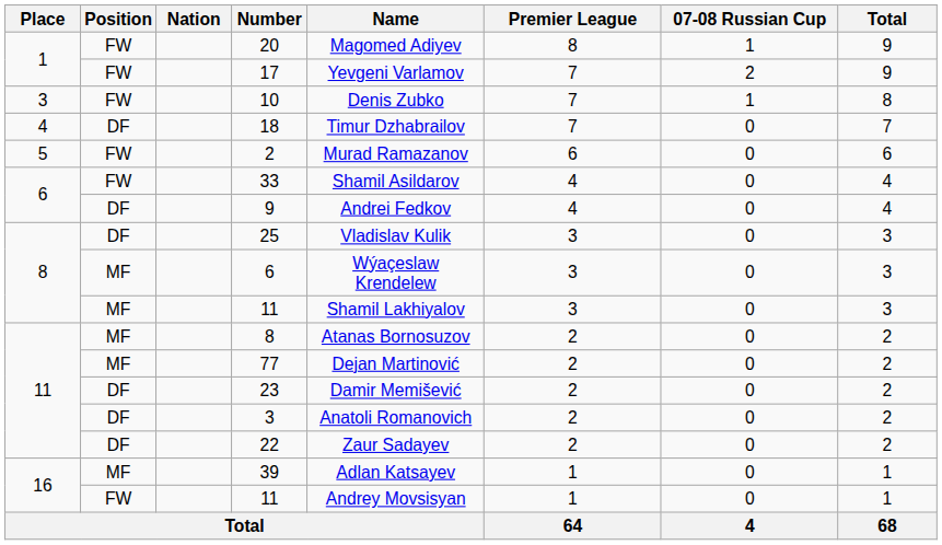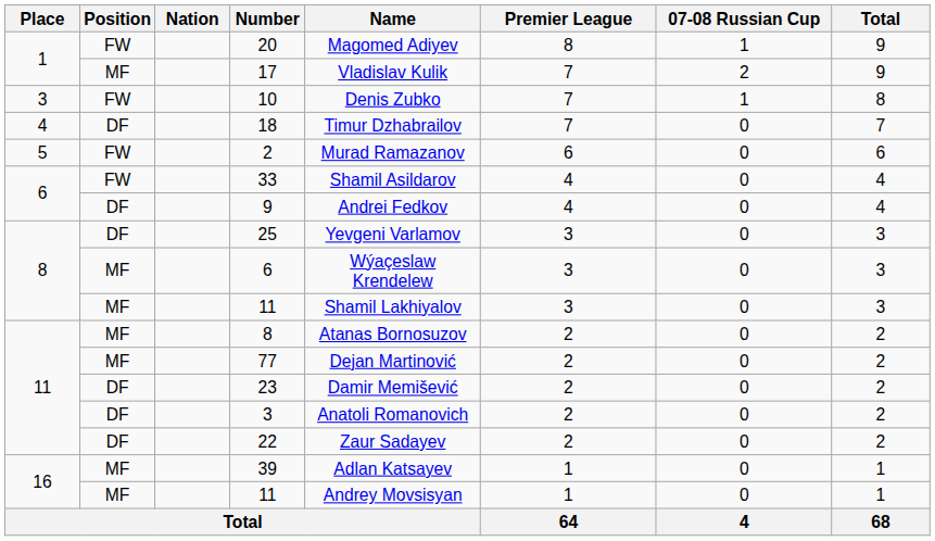17 | Position: FW -> MF
17 | Name: Yevgeni Varlamov -> Vladislav Kulik
25 | Name: Vladislav Kulik -> Yevgeni Varlamov
16 / 11 | Position: FW -> MF
